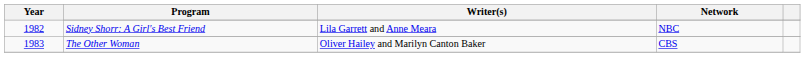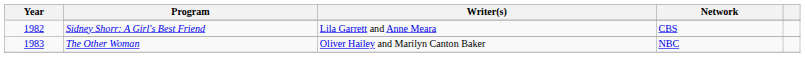Sidney Shorr: A Girl's Best Friend | Network: NBC -> CBS
The Other Woman | Network: CBS -> NBC
